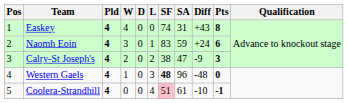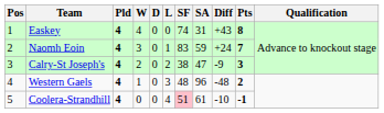Naomh Eoin | Pts: 6 -> 7
Western Gaels | SF: bold -> normal
Western Gaels | Pts: 0 -> 2
